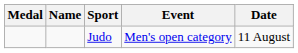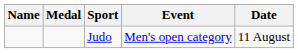columns swapped: Medal <-> Name
